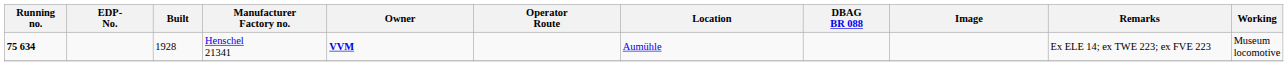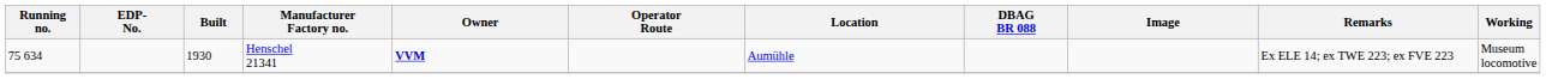Henschel 21341 | Running no.: bold -> normal
Henschel 21341 | Built: 1928 -> 1930
